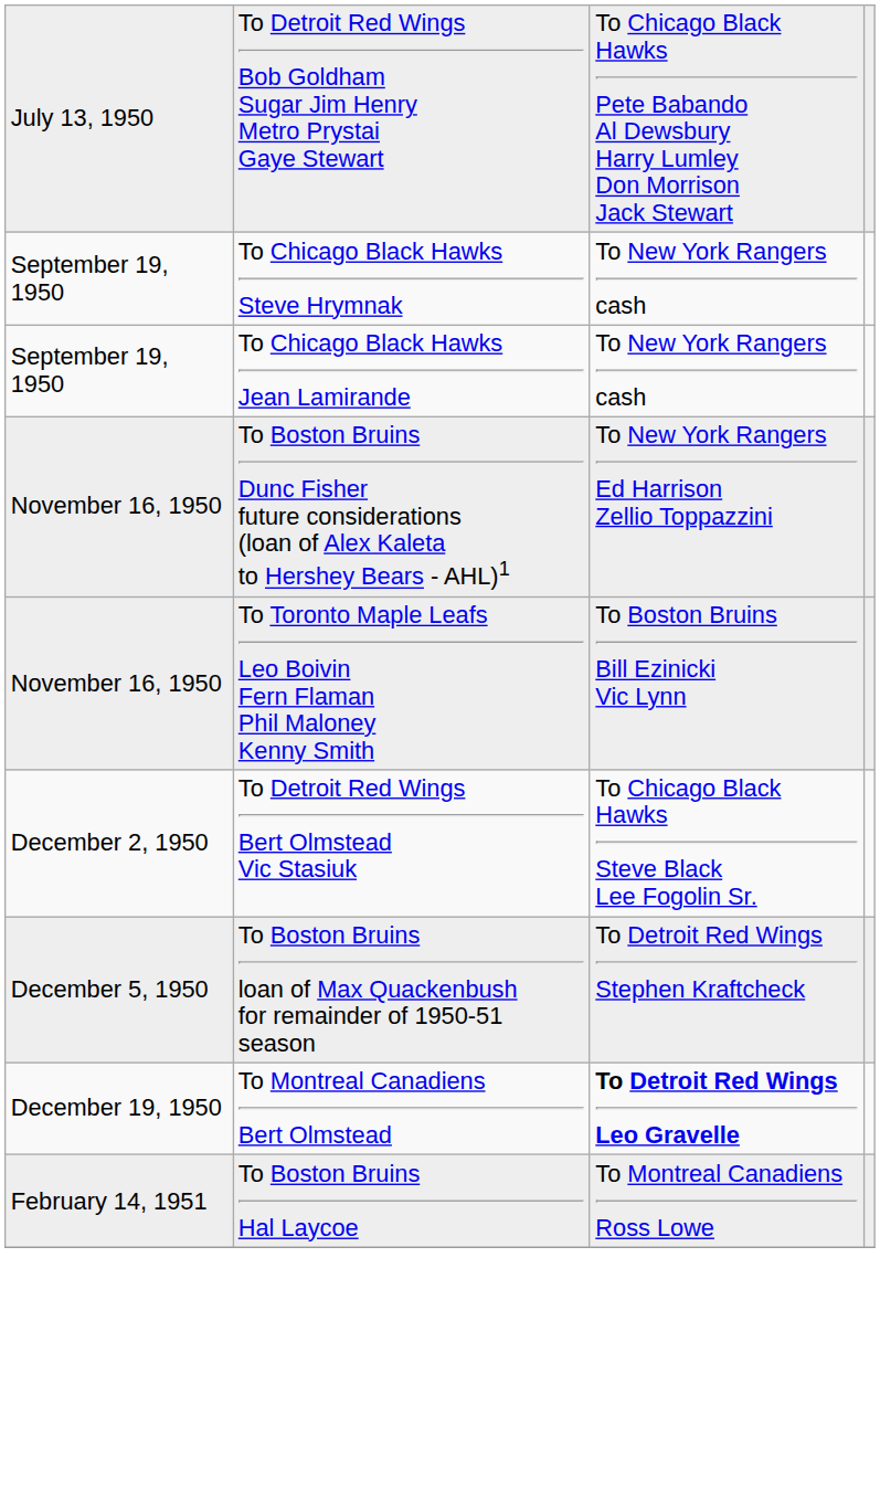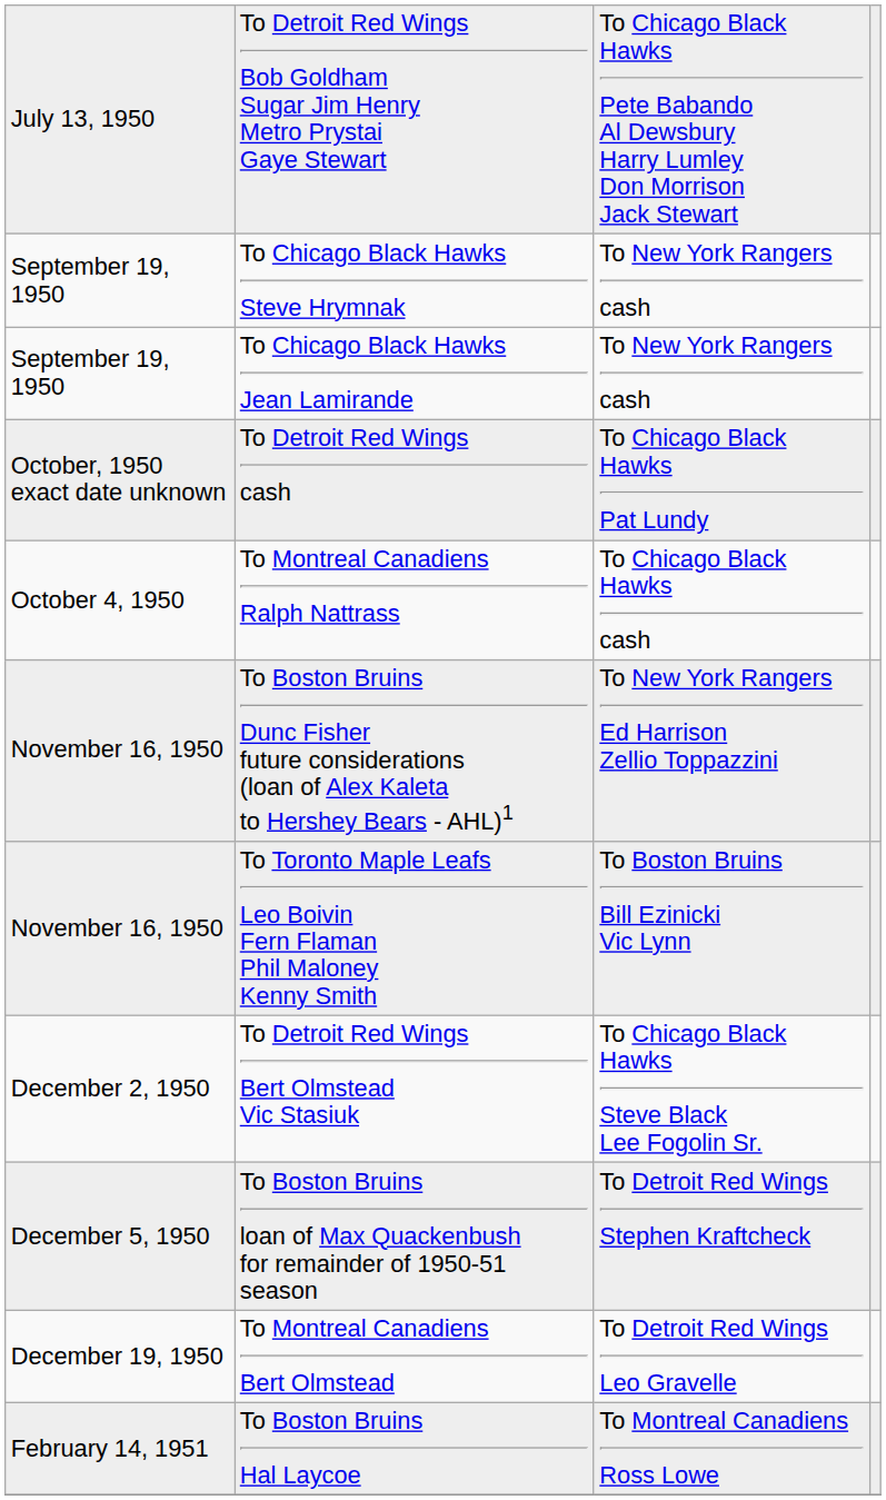+ row: October, 1950 exact date unknown | To Detroit Red Wings cash | To Chicago Black Hawks Pat Lundy
+ row: October 4, 1950 | To Montreal Canadiens Ralph Nattrass | To Chicago Black Hawks cash
To Montreal Canadiens Bert Olmstead | column 3: bold -> normal
